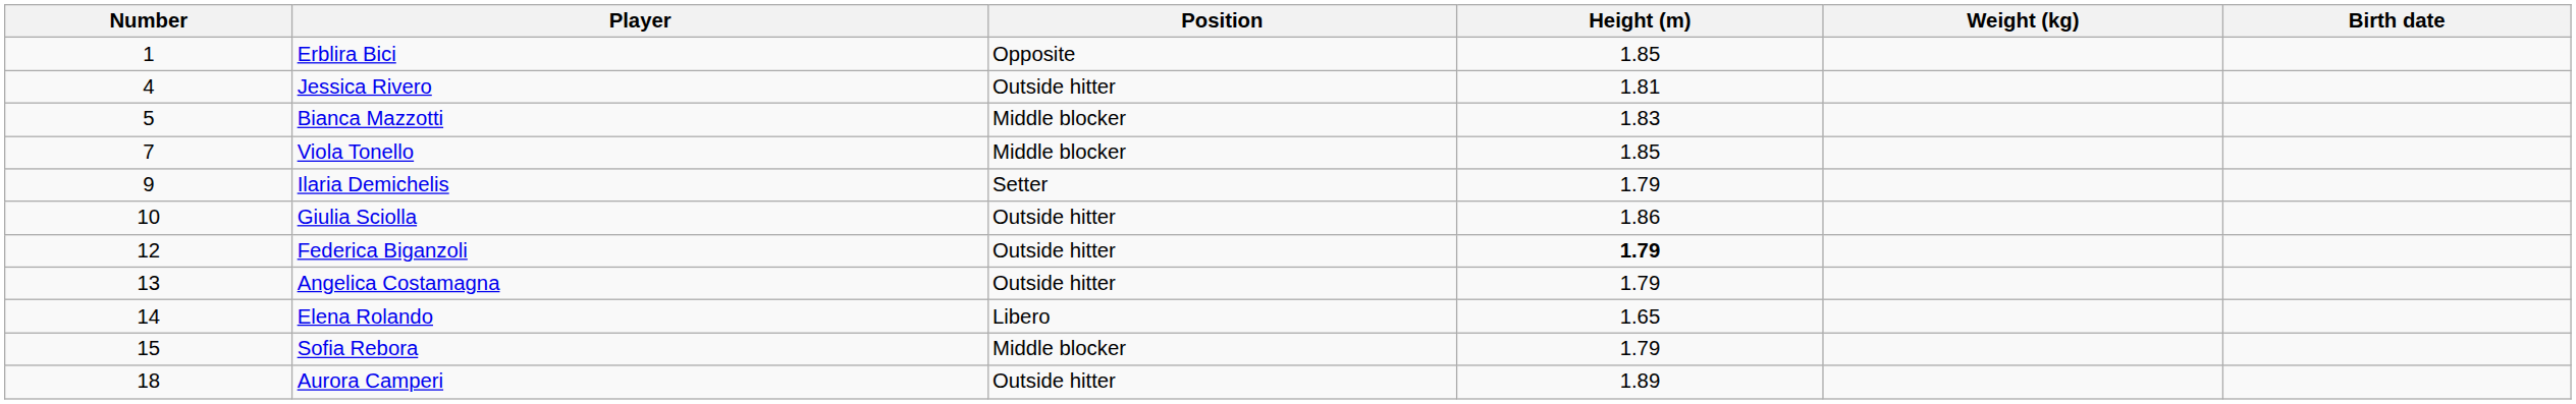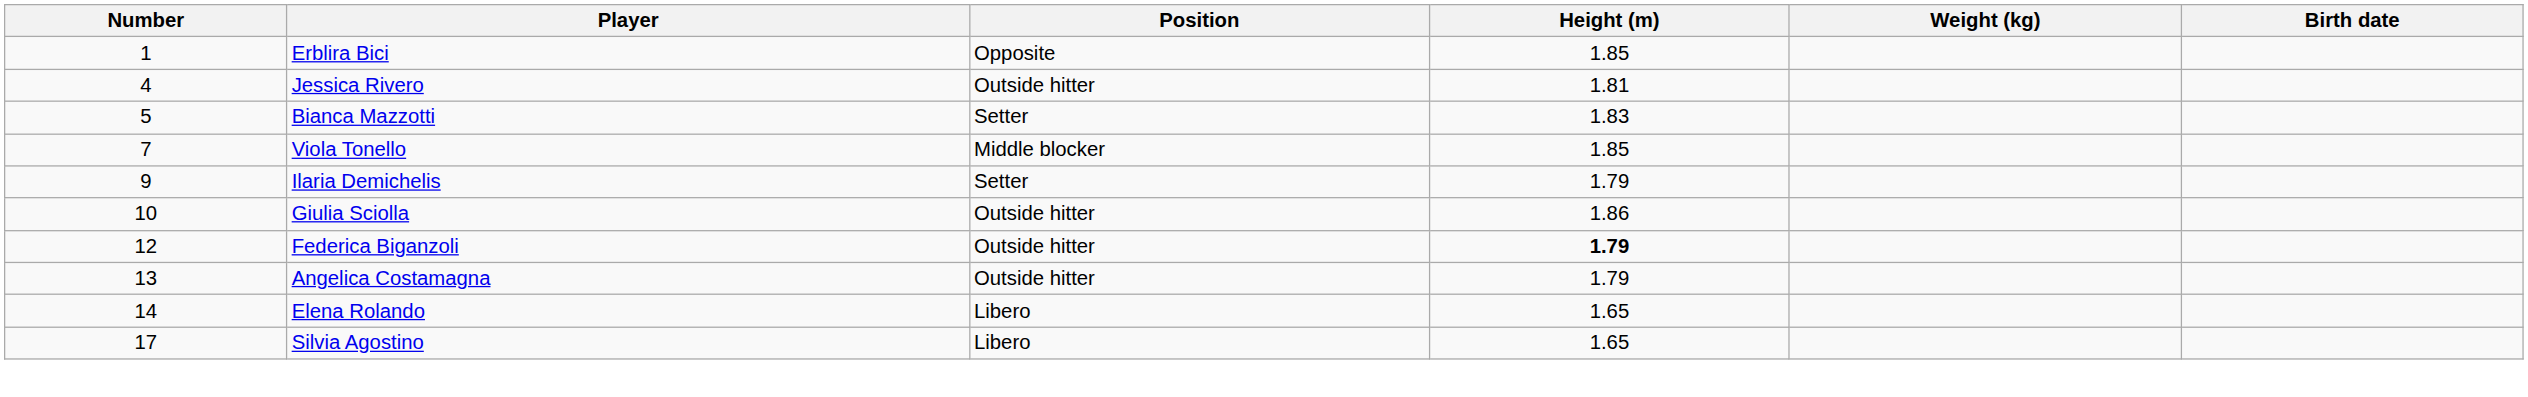Bianca Mazzotti | Position: Middle blocker -> Setter
- row: 15 | Sofia Rebora | Middle blocker | 1.79
+ row: 17 | Silvia Agostino | Libero | 1.65
- row: 18 | Aurora Camperi | Outside hitter | 1.89
